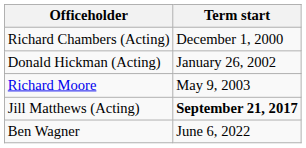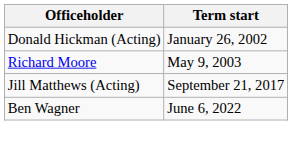- row: Richard Chambers (Acting) | December 1, 2000
Jill Matthews (Acting) | Term start: bold -> normal
